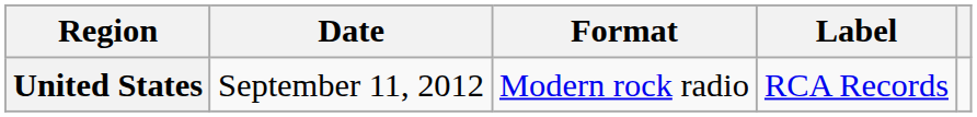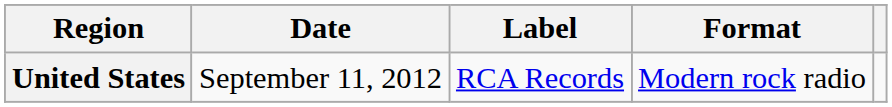columns swapped: Format <-> Label
